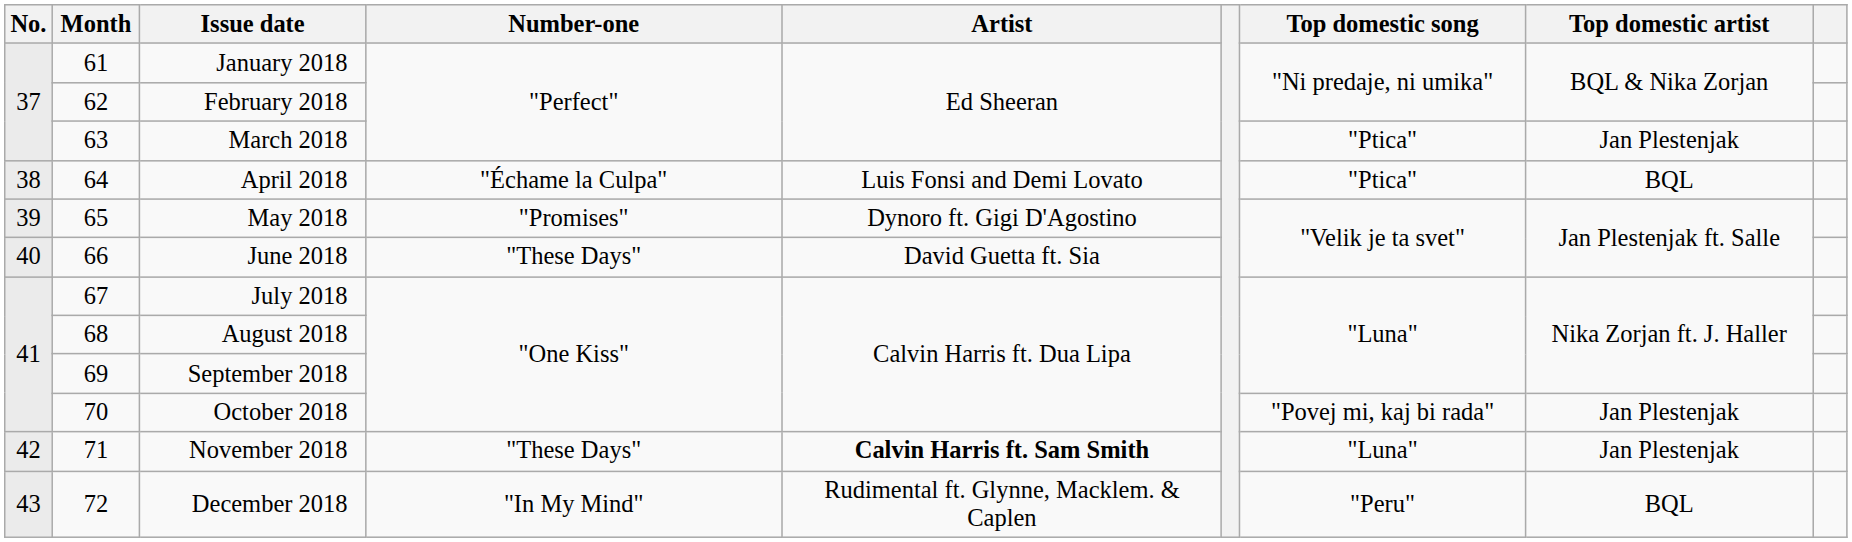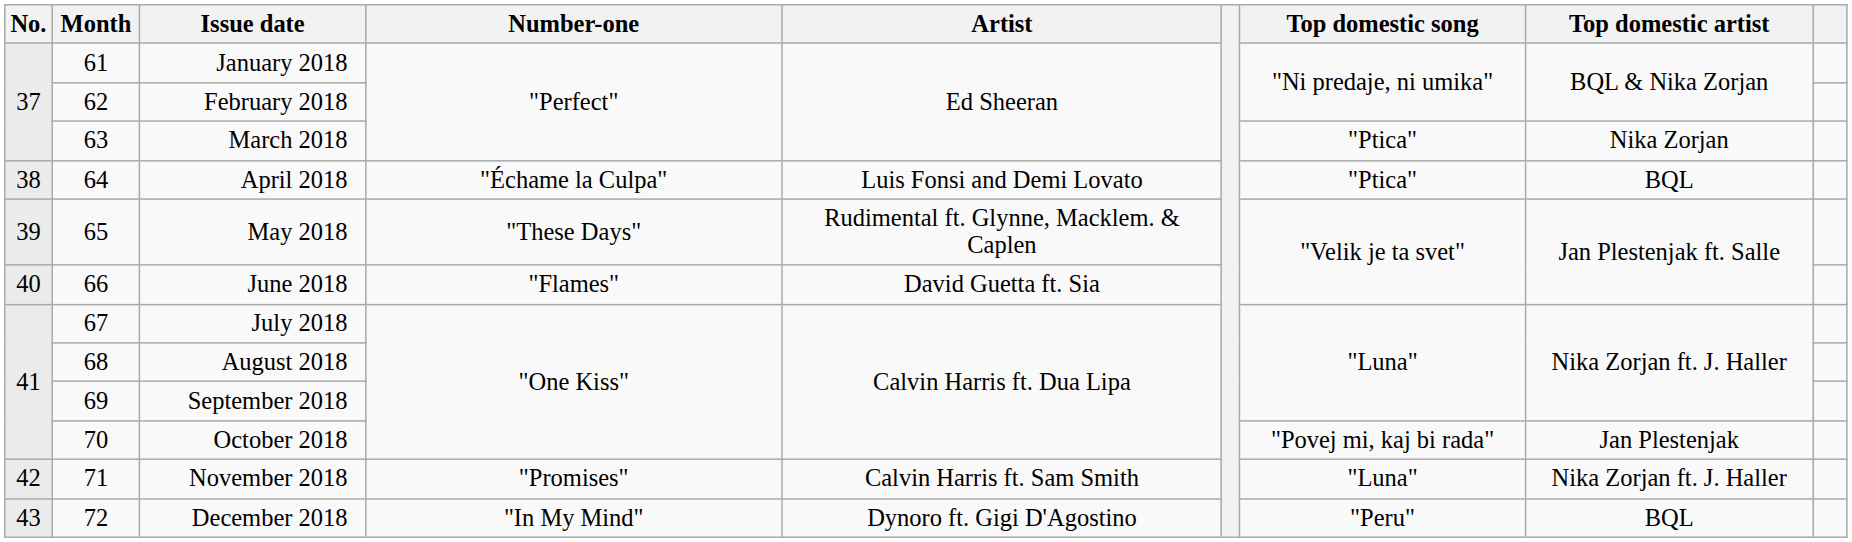March 2018 | Top domestic artist: Jan Plestenjak -> Nika Zorjan
May 2018 | Number-one: "Promises" -> "These Days"
May 2018 | Artist: Dynoro ft. Gigi D'Agostino -> Rudimental ft. Glynne, Macklem. & Caplen
June 2018 | Number-one: "These Days" -> "Flames"
November 2018 | Number-one: "These Days" -> "Promises"
November 2018 | Artist: bold -> normal
November 2018 | Top domestic artist: Jan Plestenjak -> Nika Zorjan ft. J. Haller
December 2018 | Artist: Rudimental ft. Glynne, Macklem. & Caplen -> Dynoro ft. Gigi D'Agostino
